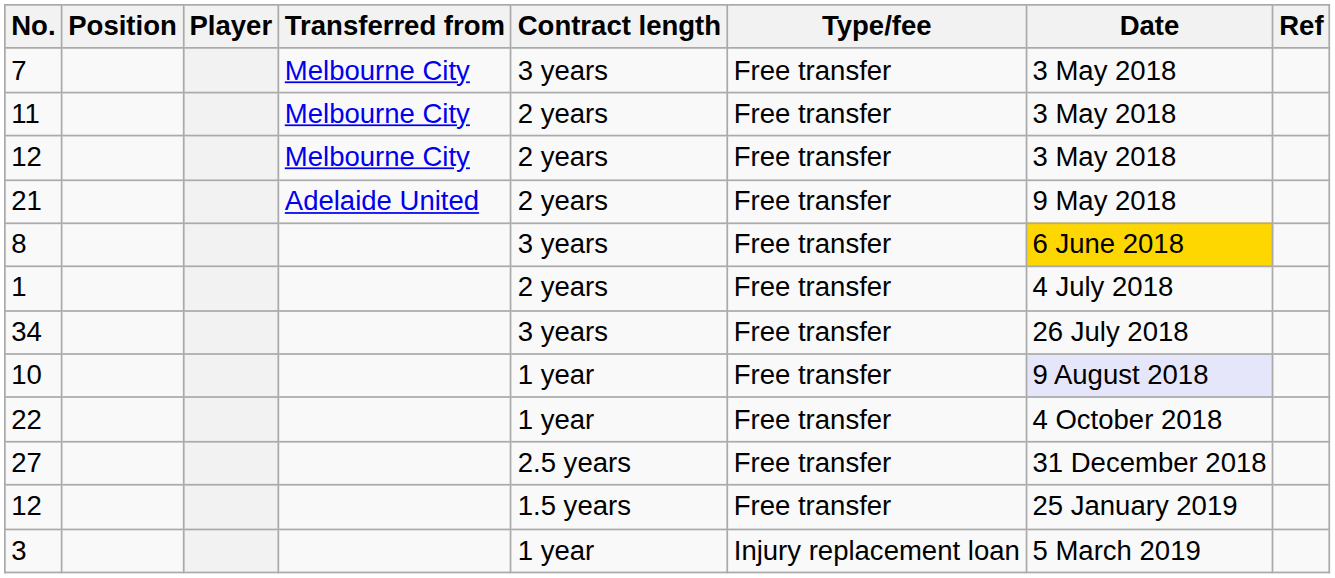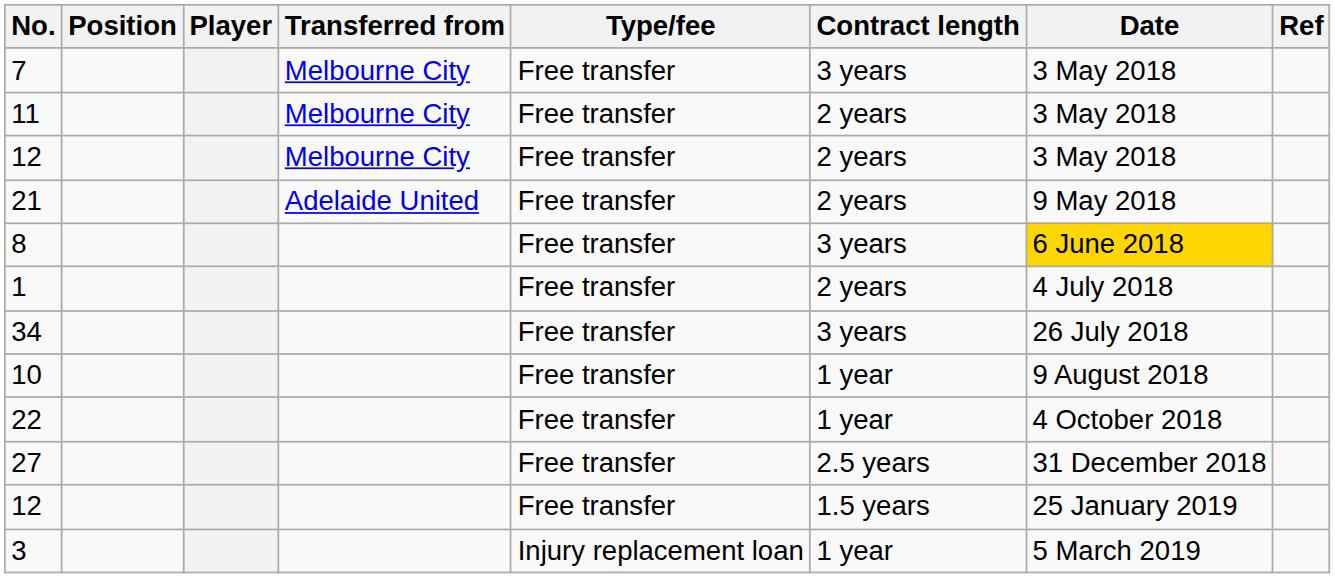columns swapped: Type/fee <-> Contract length
10 | Date: lavender background -> no background
